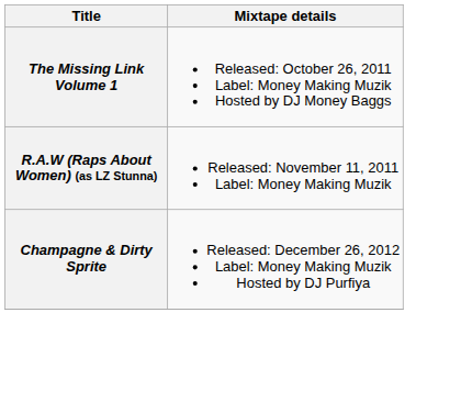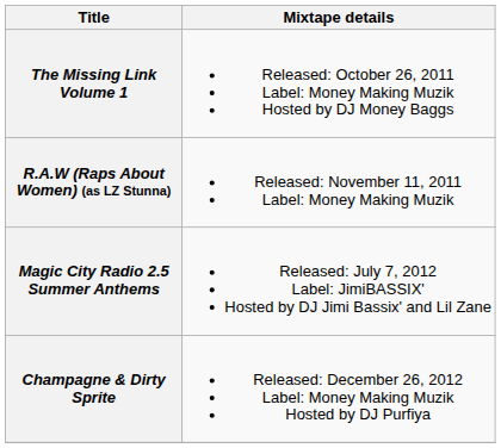+ row: Magic City Radio 2.5 Summer Anthems | Released: July 7, 2012 Label: JimiBASSIX' Hosted by DJ Jimi Bassix' and Lil Zane
